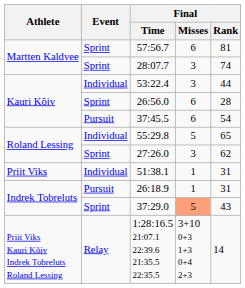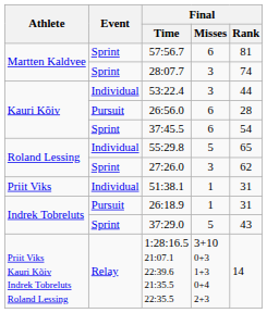26:56.0 | Event: Sprint -> Pursuit
37:45.5 | Event: Pursuit -> Sprint
37:29.0 | Final / Misses: lightsalmon background -> no background
